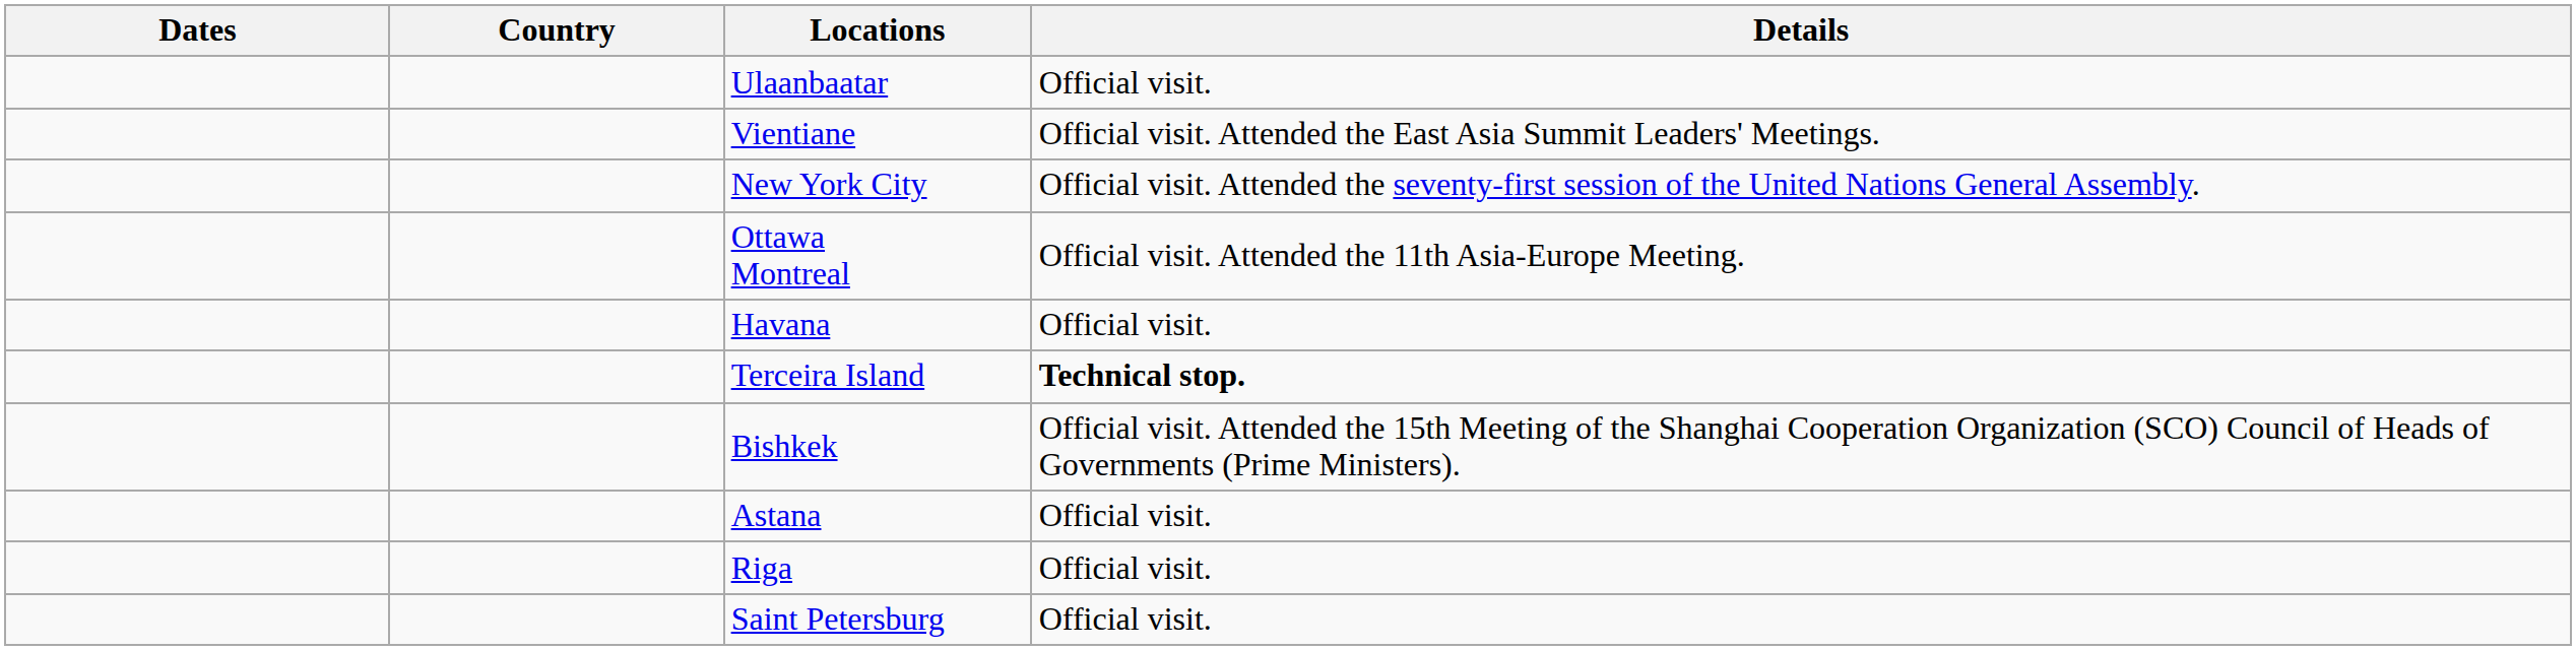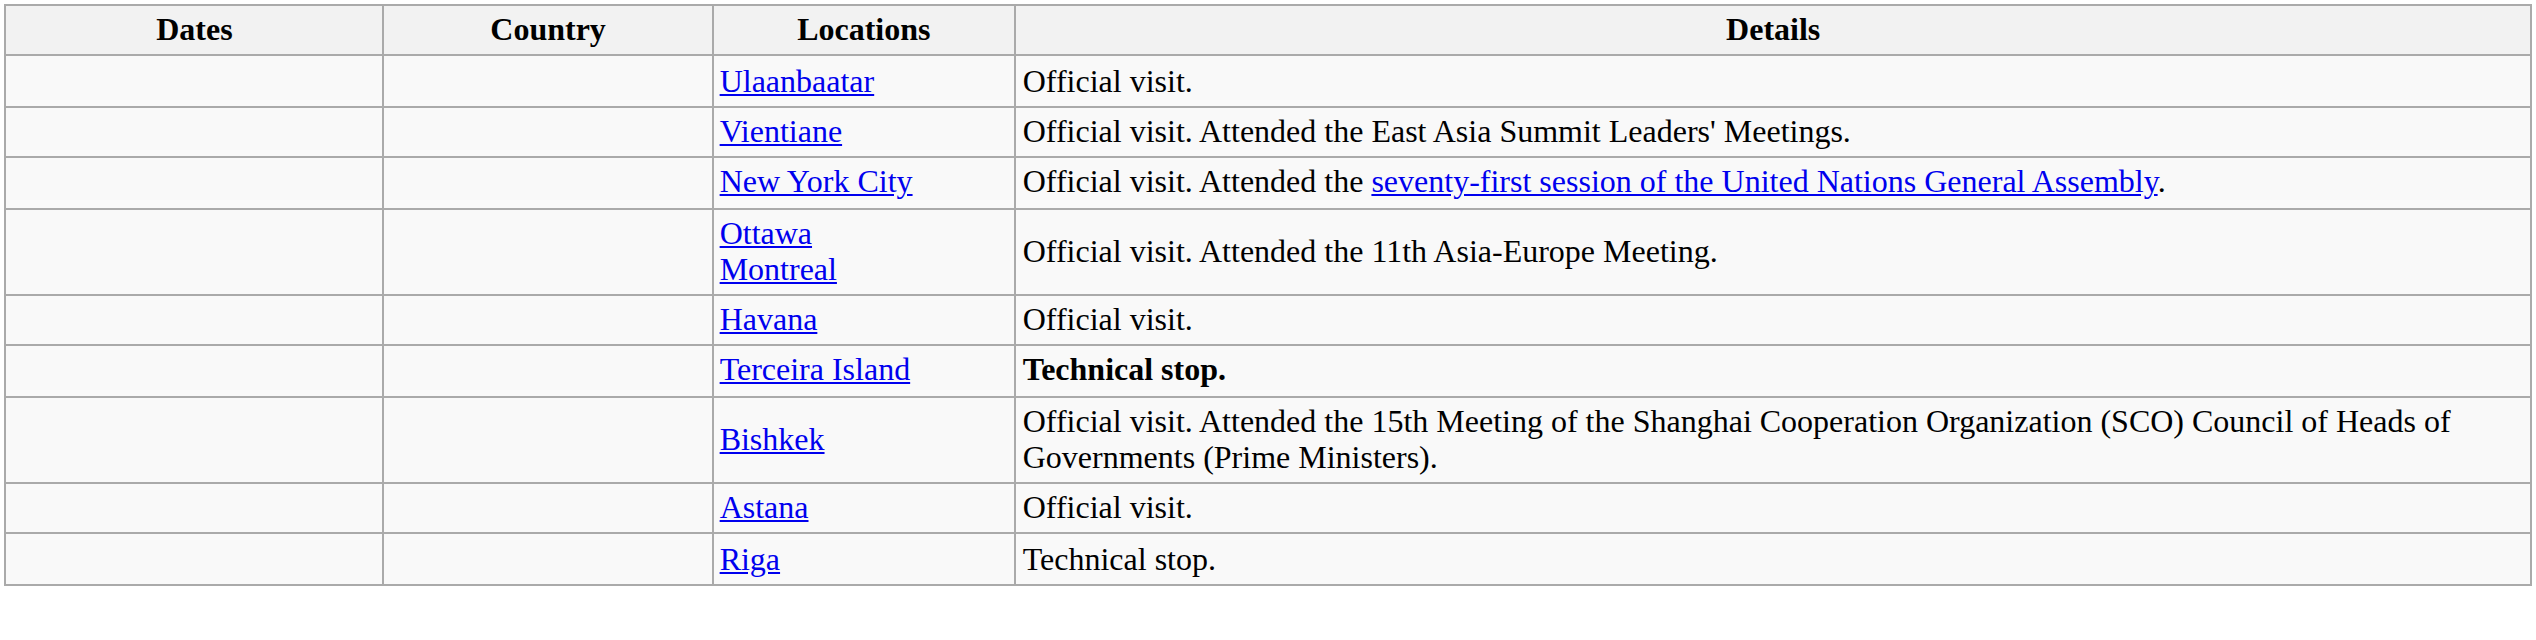Riga | Details: Official visit. -> Technical stop.
- row: Saint Petersburg | Official visit.
